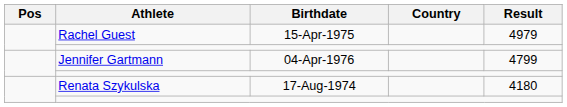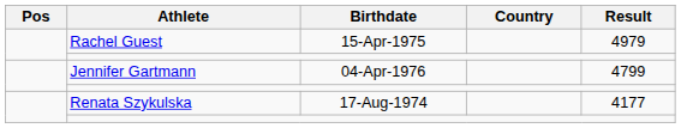Renata Szykulska | Result: 4180 -> 4177
